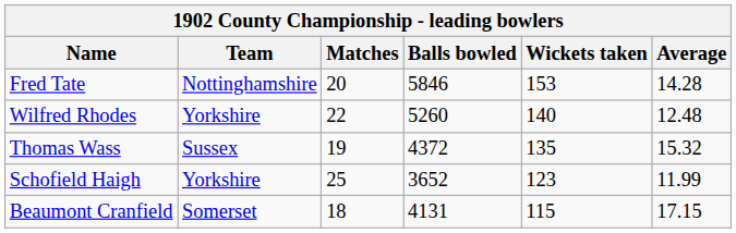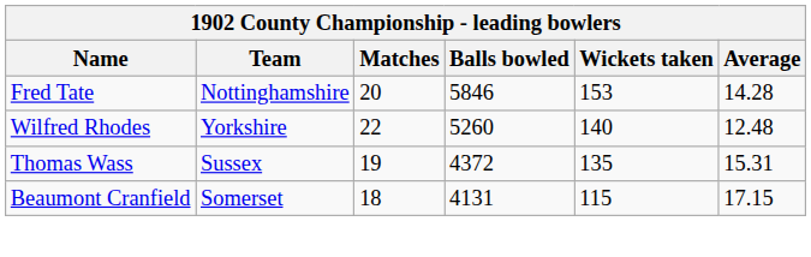Thomas Wass | Average: 15.32 -> 15.31
- row: Schofield Haigh | Yorkshire | 25 | 3652 | 123 | 11.99
